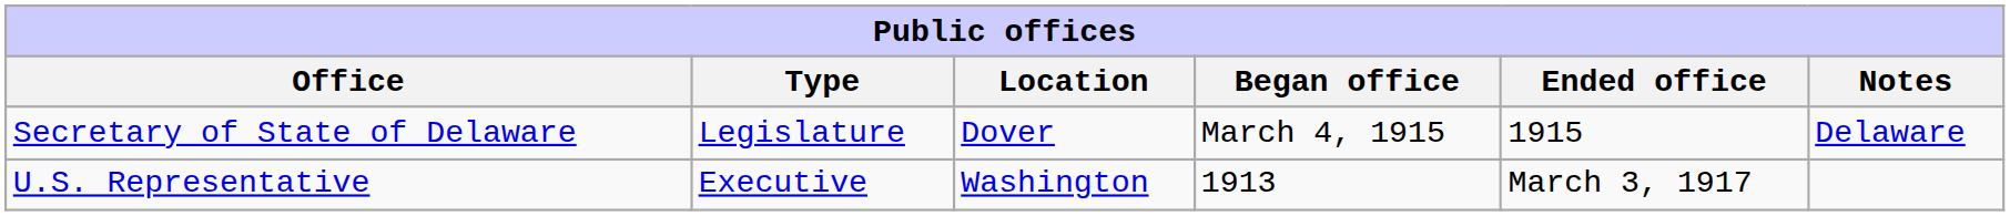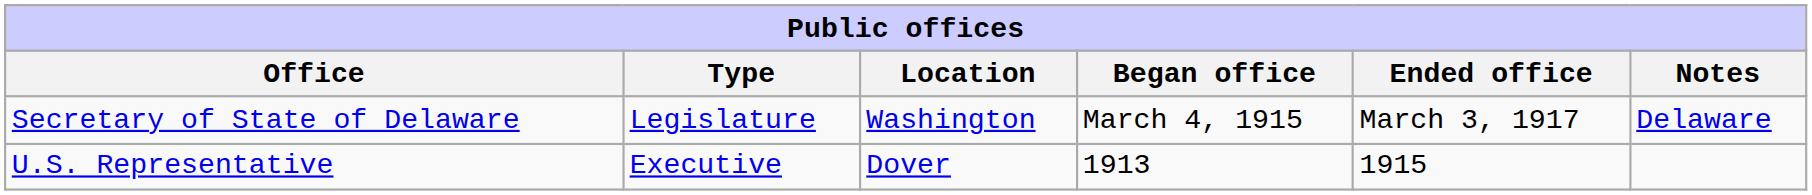Secretary of State of Delaware | Location: Dover -> Washington
Secretary of State of Delaware | Ended office: 1915 -> March 3, 1917
U.S. Representative | Location: Washington -> Dover
U.S. Representative | Ended office: March 3, 1917 -> 1915
